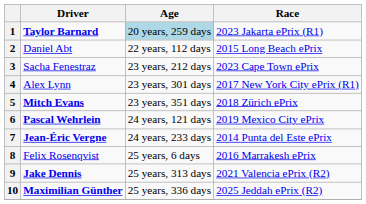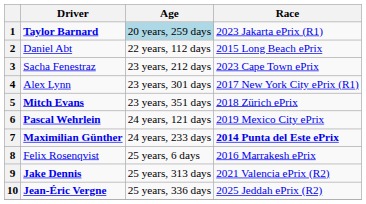7 | Driver: Jean-Éric Vergne -> Maximilian Günther
7 | Race: normal -> bold
10 | Driver: Maximilian Günther -> Jean-Éric Vergne
